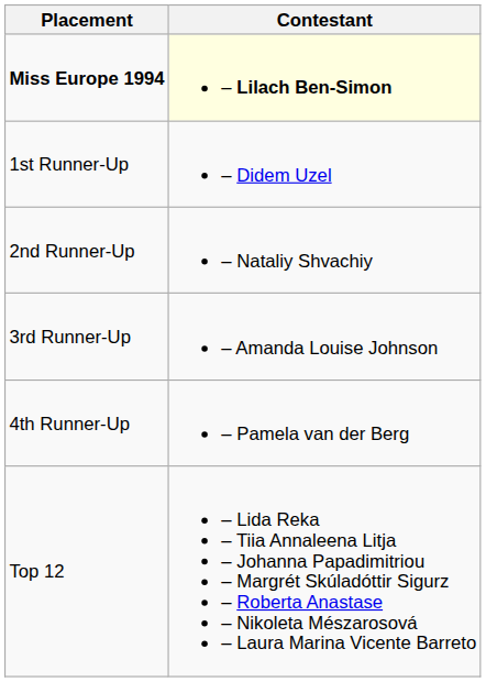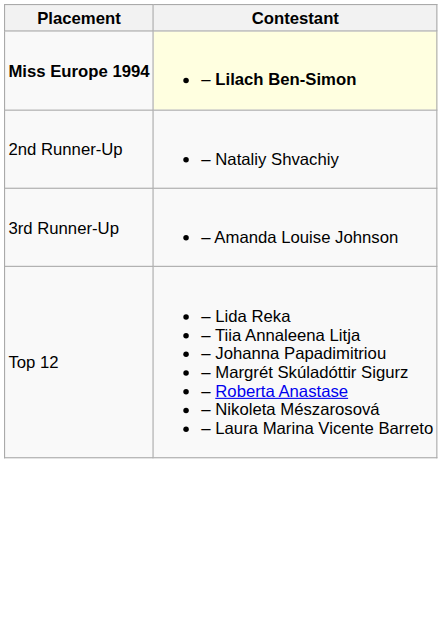- row: 1st Runner-Up | – Didem Uzel
- row: 4th Runner-Up | – Pamela van der Berg
